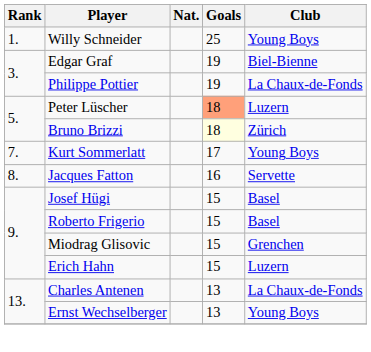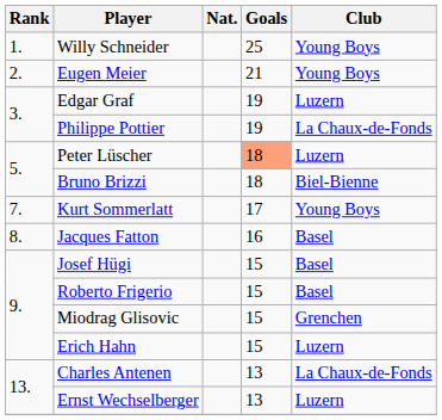+ row: 2. | Eugen Meier | 21 | Young Boys
Edgar Graf | Club: Biel-Bienne -> Luzern
Bruno Brizzi | Goals: lightyellow background -> no background
Bruno Brizzi | Club: Zürich -> Biel-Bienne
Jacques Fatton | Club: Servette -> Basel
Ernst Wechselberger | Club: Young Boys -> Luzern
